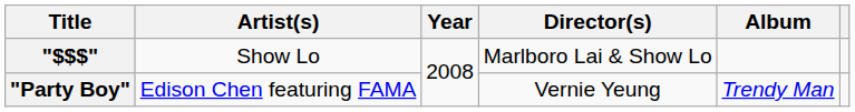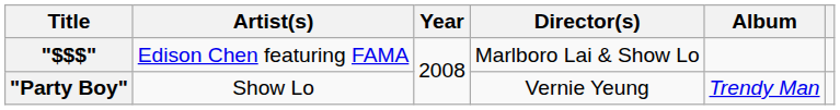"$$$" | Artist(s): Show Lo -> Edison Chen featuring FAMA
"Party Boy" | Artist(s): Edison Chen featuring FAMA -> Show Lo
